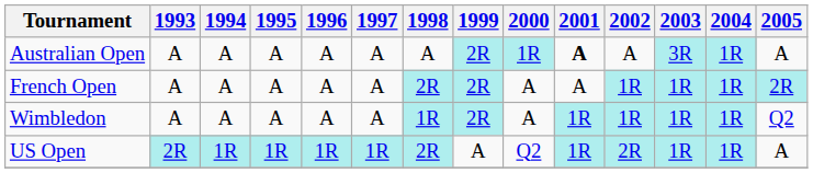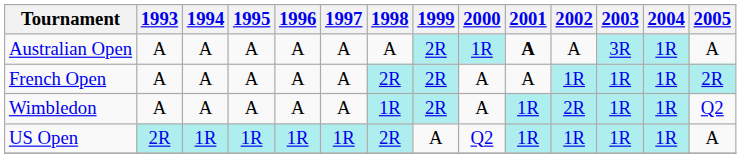Wimbledon | 2002: 1R -> 2R
US Open | 2002: 2R -> 1R
